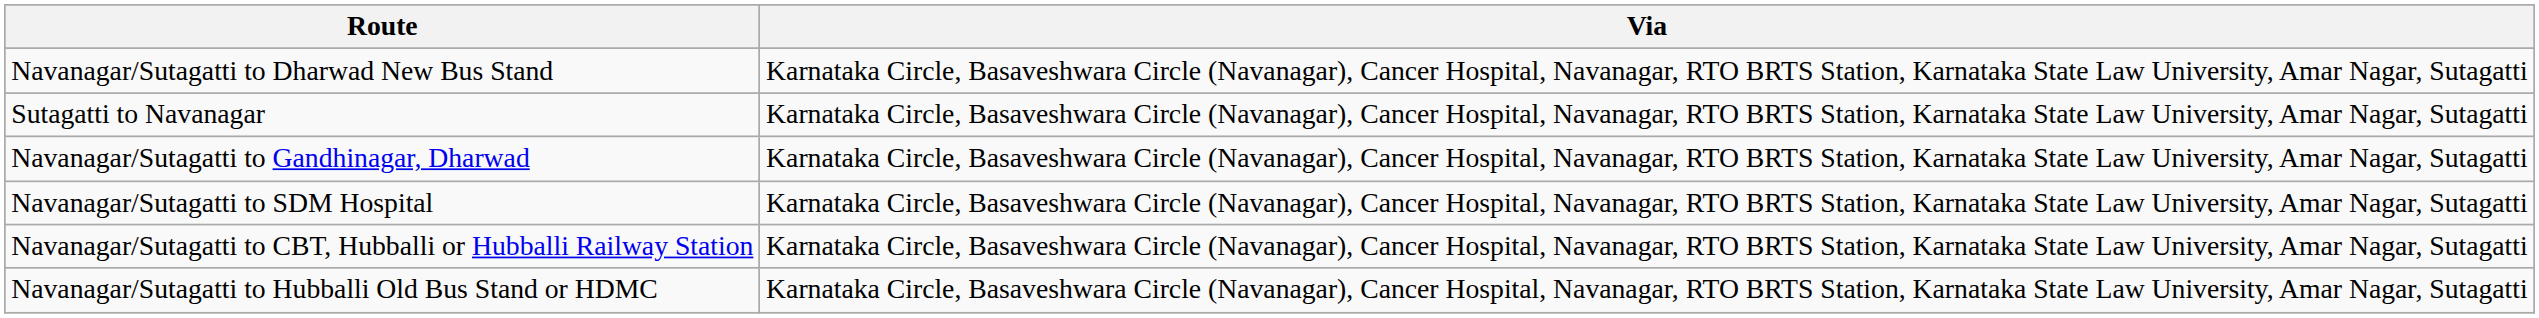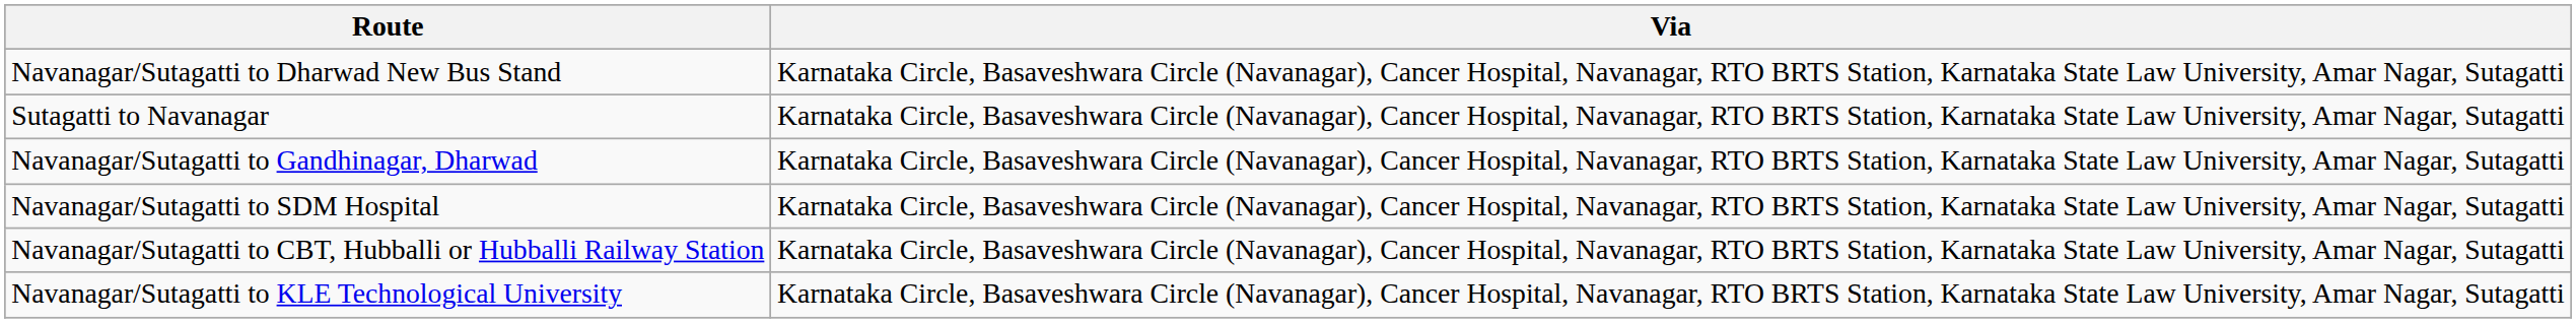- row: Navanagar/Sutagatti to Hubballi Old Bus Stand or HDMC | Karnataka Circle, Basaveshwara Circle (Navanagar), Cancer Hospital, Navanagar, RTO BRTS Station, Karnataka State Law University, Amar Nagar, Sutagatti
+ row: Navanagar/Sutagatti to KLE Technological University | Karnataka Circle, Basaveshwara Circle (Navanagar), Cancer Hospital, Navanagar, RTO BRTS Station, Karnataka State Law University, Amar Nagar, Sutagatti
